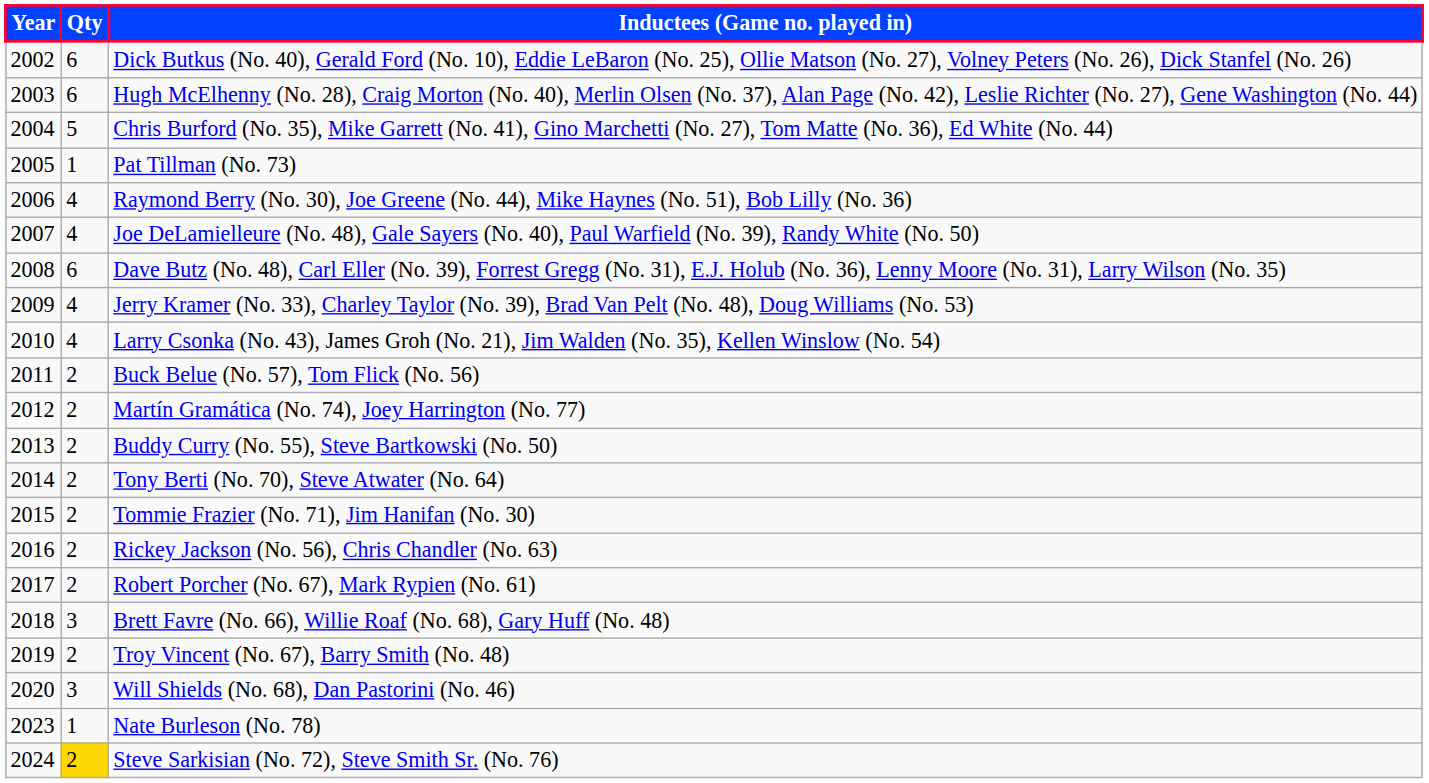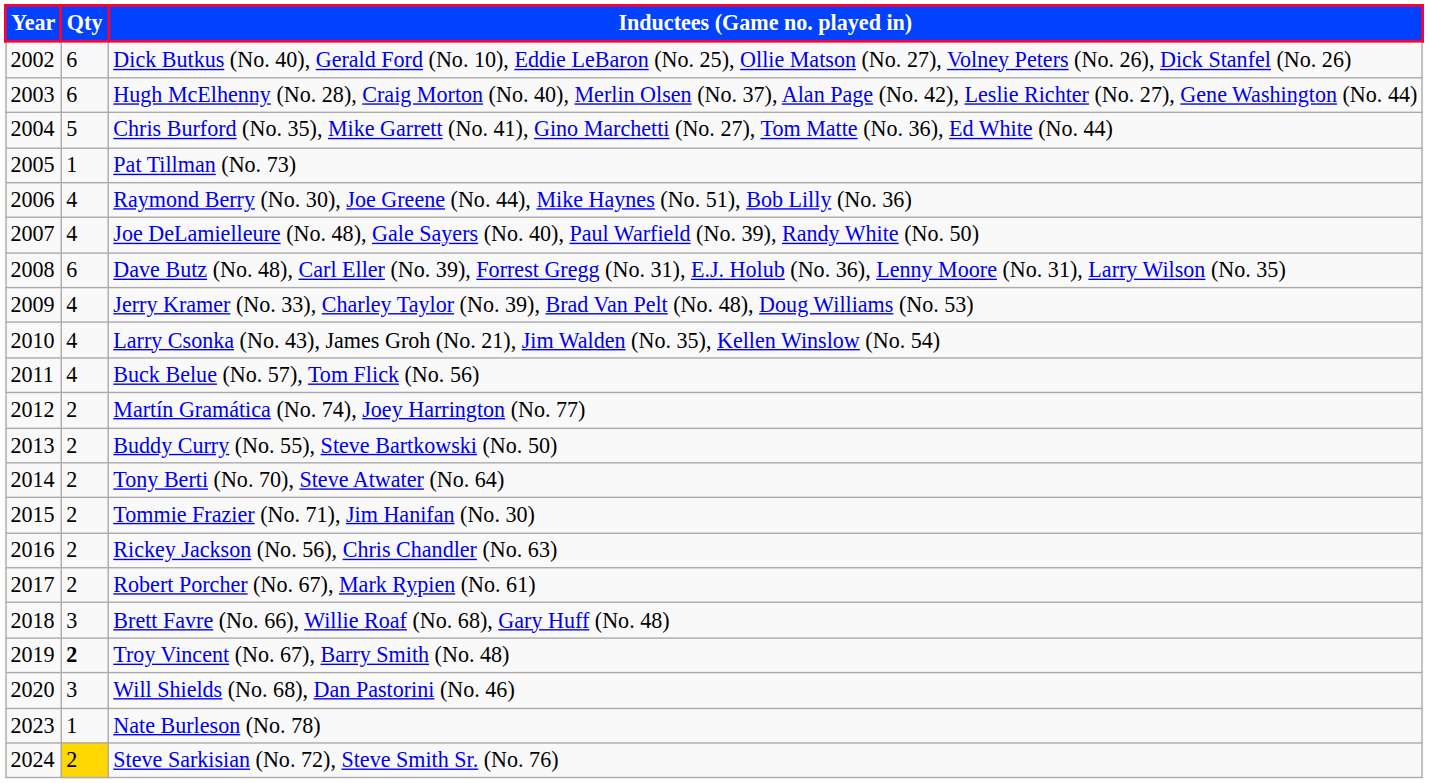Buck Belue (No. 57), Tom Flick (No. 56) | Qty: 2 -> 4
Troy Vincent (No. 67), Barry Smith (No. 48) | Qty: normal -> bold
